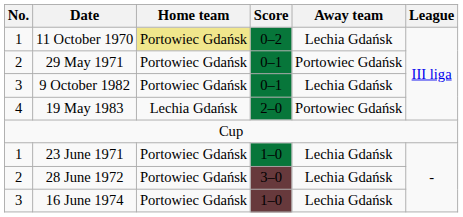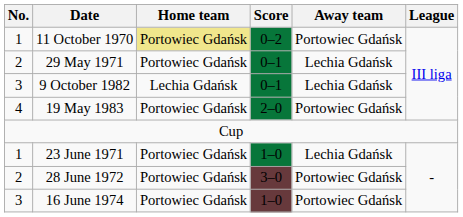11 October 1970 | Away team: Lechia Gdańsk -> Portowiec Gdańsk
29 May 1971 | Away team: Portowiec Gdańsk -> Lechia Gdańsk
9 October 1982 | Home team: Portowiec Gdańsk -> Lechia Gdańsk
19 May 1983 | Home team: Lechia Gdańsk -> Portowiec Gdańsk
28 June 1972 | Away team: Lechia Gdańsk -> Portowiec Gdańsk
16 June 1974 | Away team: Lechia Gdańsk -> Portowiec Gdańsk
